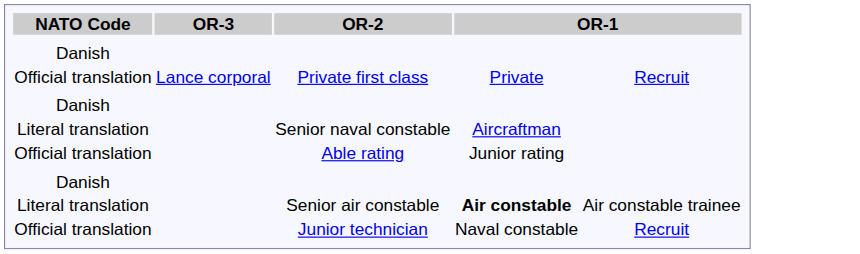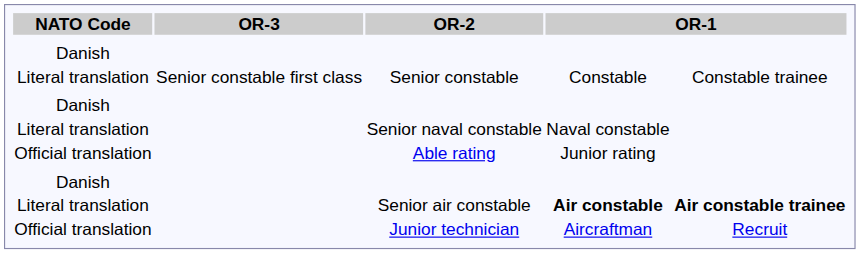+ row: Literal translation | Senior constable first class | Senior constable | Constable | Constable trainee
- row: Official translation | Lance corporal | Private first class | Private | Recruit
Senior naval constable | column 4: Aircraftman -> Naval constable
Senior air constable | column 5: normal -> bold
Junior technician | column 4: Naval constable -> Aircraftman
